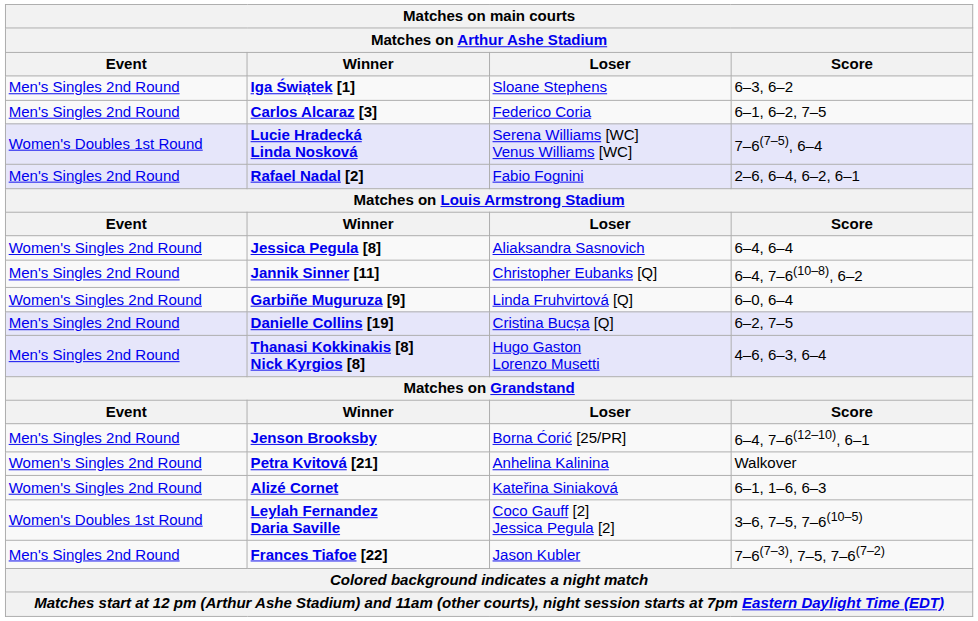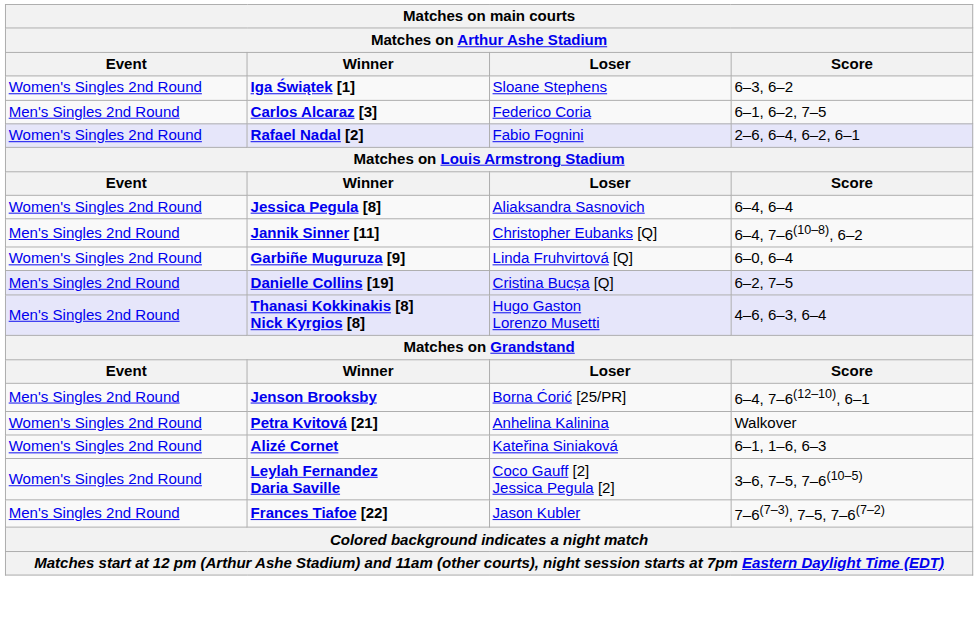Iga Świątek [1] | Event: Men's Singles 2nd Round -> Women's Singles 2nd Round
- row: Women's Doubles 1st Round | Lucie Hradecká Linda Nosková | Serena Williams [WC] Venus Williams [WC] | 7–6(7–5), 6–4
Rafael Nadal [2] | Event: Men's Singles 2nd Round -> Women's Singles 2nd Round
Leylah Fernandez Daria Saville | Event: Women's Doubles 1st Round -> Women's Singles 2nd Round
